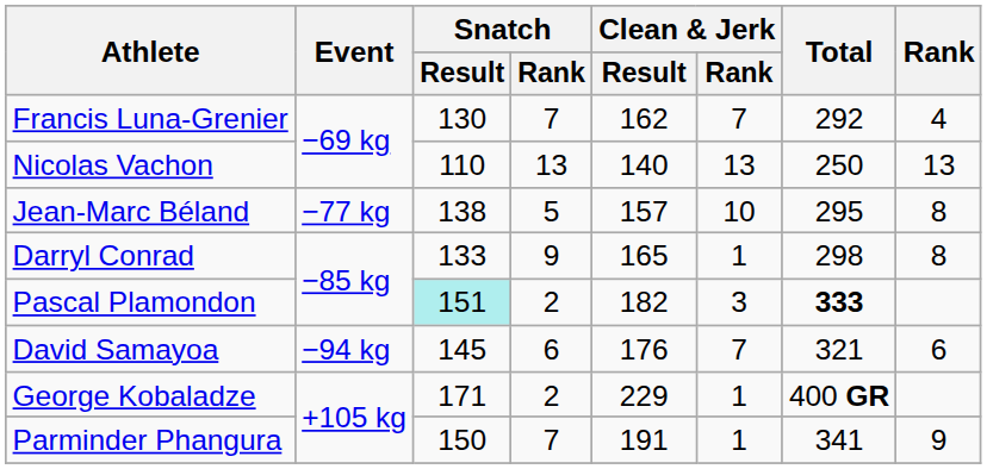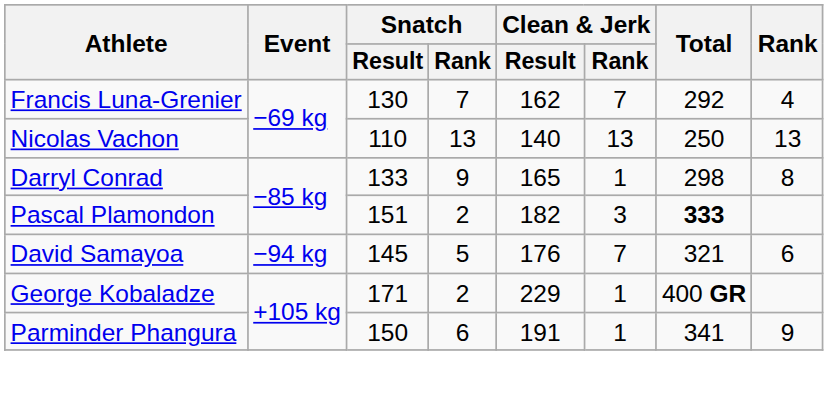- row: Jean-Marc Béland | −77 kg | 138 | 5 | 157 | 10 | 295 | 8
Pascal Plamondon | Snatch / Result: paleturquoise background -> no background
David Samayoa | Snatch / Rank: 6 -> 5
Parminder Phangura | Snatch / Rank: 7 -> 6
